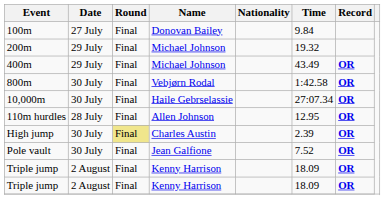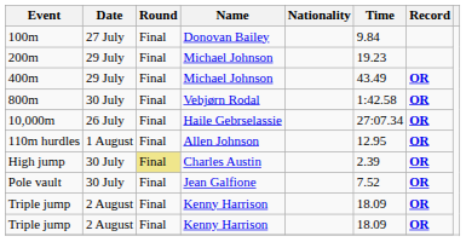200m | Time: 19.32 -> 19.23
10,000m | Date: 30 July -> 26 July
110m hurdles | Date: 28 July -> 1 August
